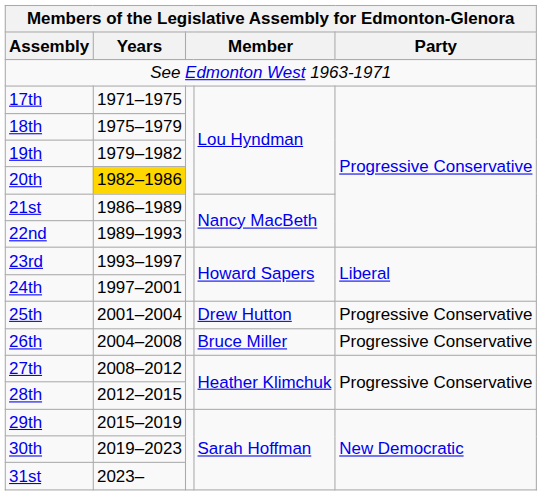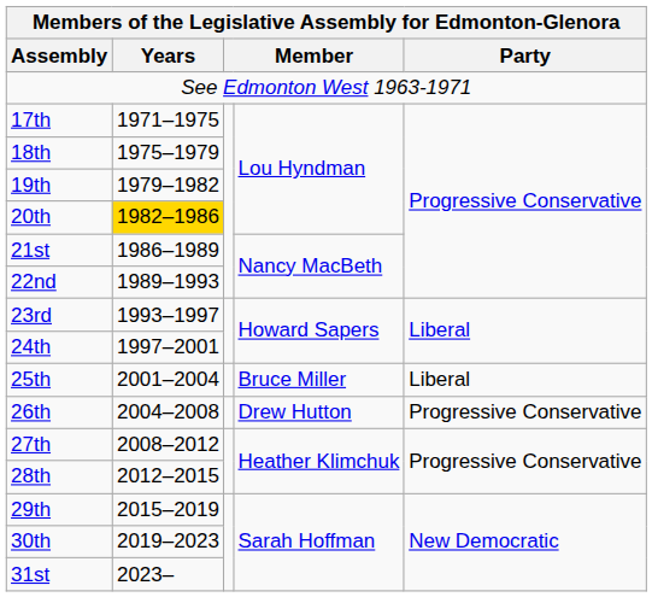25th | column 4: Drew Hutton -> Bruce Miller
25th | Party: Progressive Conservative -> Liberal
26th | column 4: Bruce Miller -> Drew Hutton
